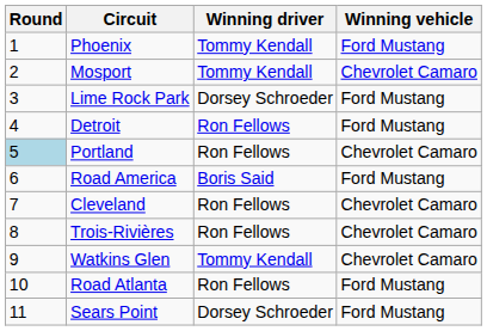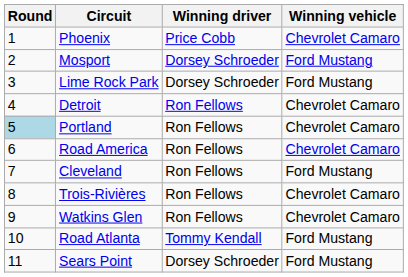Phoenix | Winning driver: Tommy Kendall -> Price Cobb
Phoenix | Winning vehicle: Ford Mustang -> Chevrolet Camaro
Mosport | Winning driver: Tommy Kendall -> Dorsey Schroeder
Mosport | Winning vehicle: Chevrolet Camaro -> Ford Mustang
Detroit | Winning vehicle: Ford Mustang -> Chevrolet Camaro
Road America | Winning driver: Boris Said -> Ron Fellows
Road America | Winning vehicle: Ford Mustang -> Chevrolet Camaro
Cleveland | Winning vehicle: Chevrolet Camaro -> Ford Mustang
Watkins Glen | Winning driver: Tommy Kendall -> Ron Fellows
Road Atlanta | Winning driver: Ron Fellows -> Tommy Kendall
